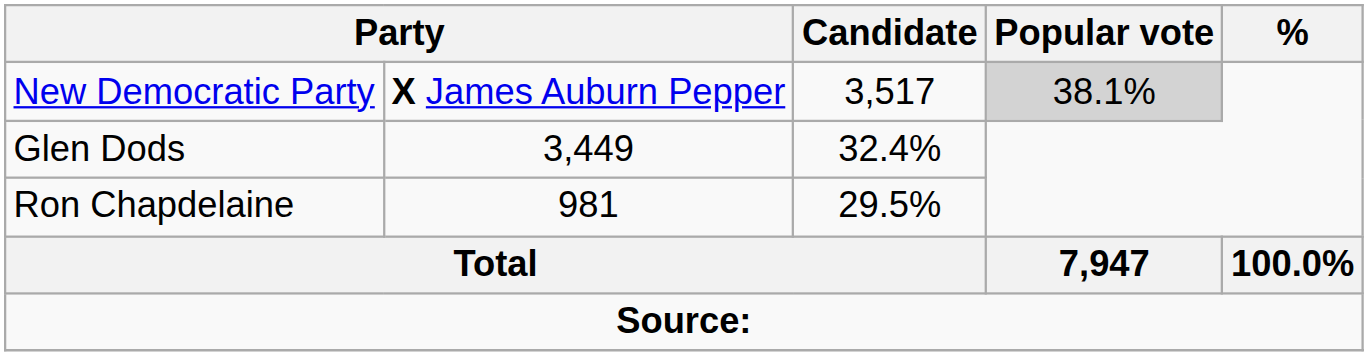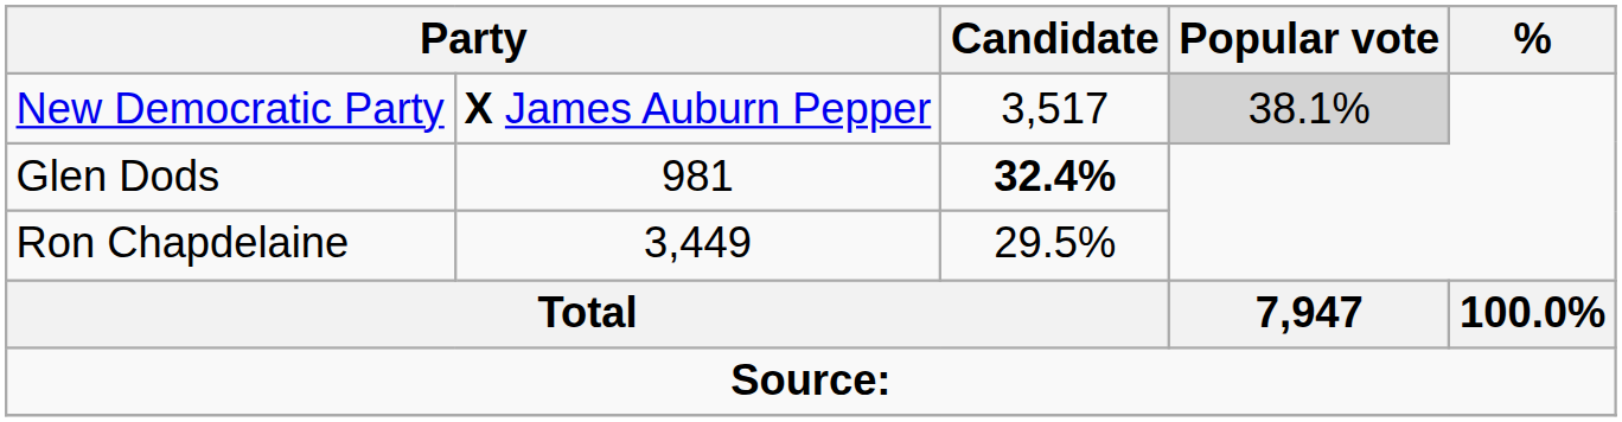Glen Dods | column 2: 3,449 -> 981
Glen Dods | Candidate: normal -> bold
Ron Chapdelaine | column 2: 981 -> 3,449
